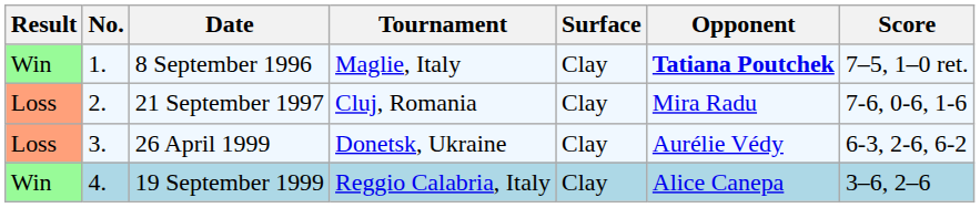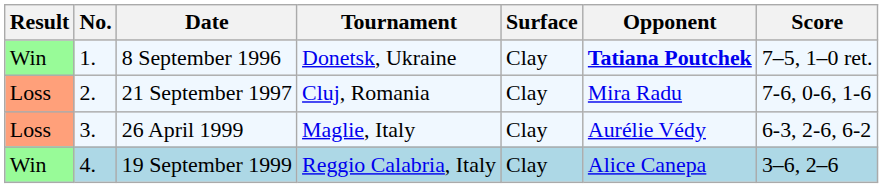8 September 1996 | Tournament: Maglie, Italy -> Donetsk, Ukraine
26 April 1999 | Tournament: Donetsk, Ukraine -> Maglie, Italy
